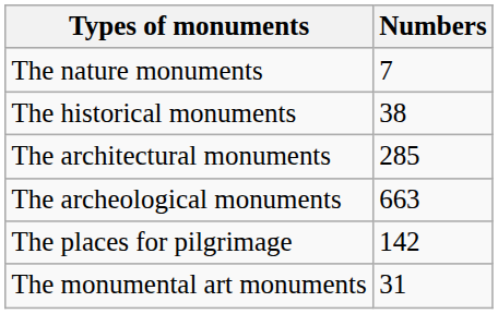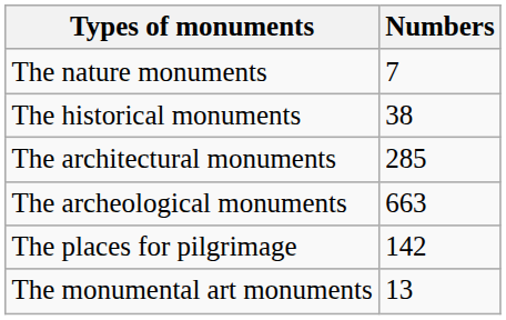The monumental art monuments | Numbers: 31 -> 13
